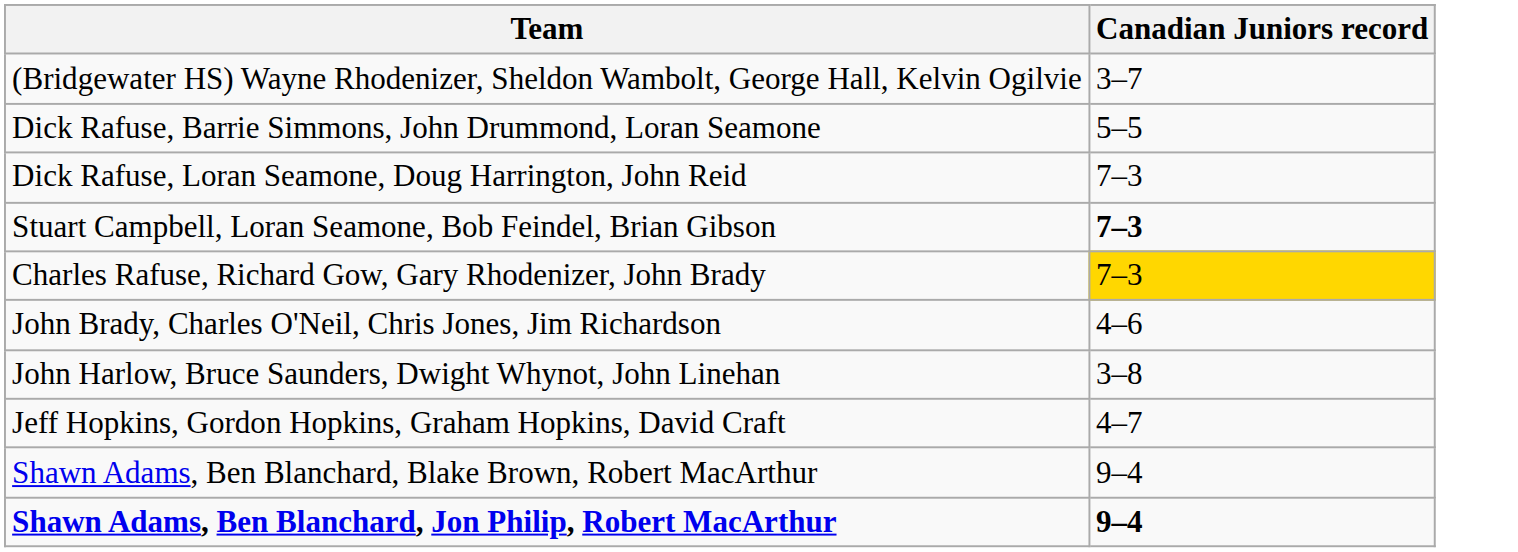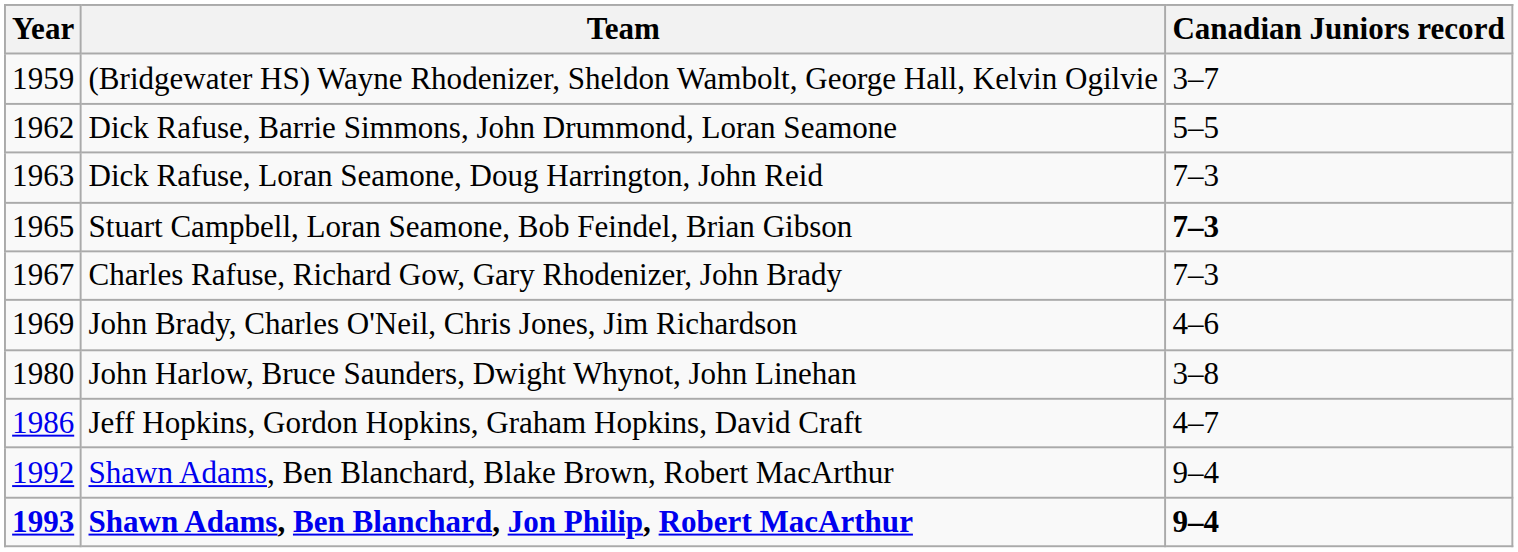+ column: Year | 1959 | 1962 | 1963 | 1965 | 1967 | 1969 | 1980 | 1986 | 1992 | 1993
Charles Rafuse, Richard Gow, Gary Rhodenizer, John Brady | Canadian Juniors record: gold background -> no background
